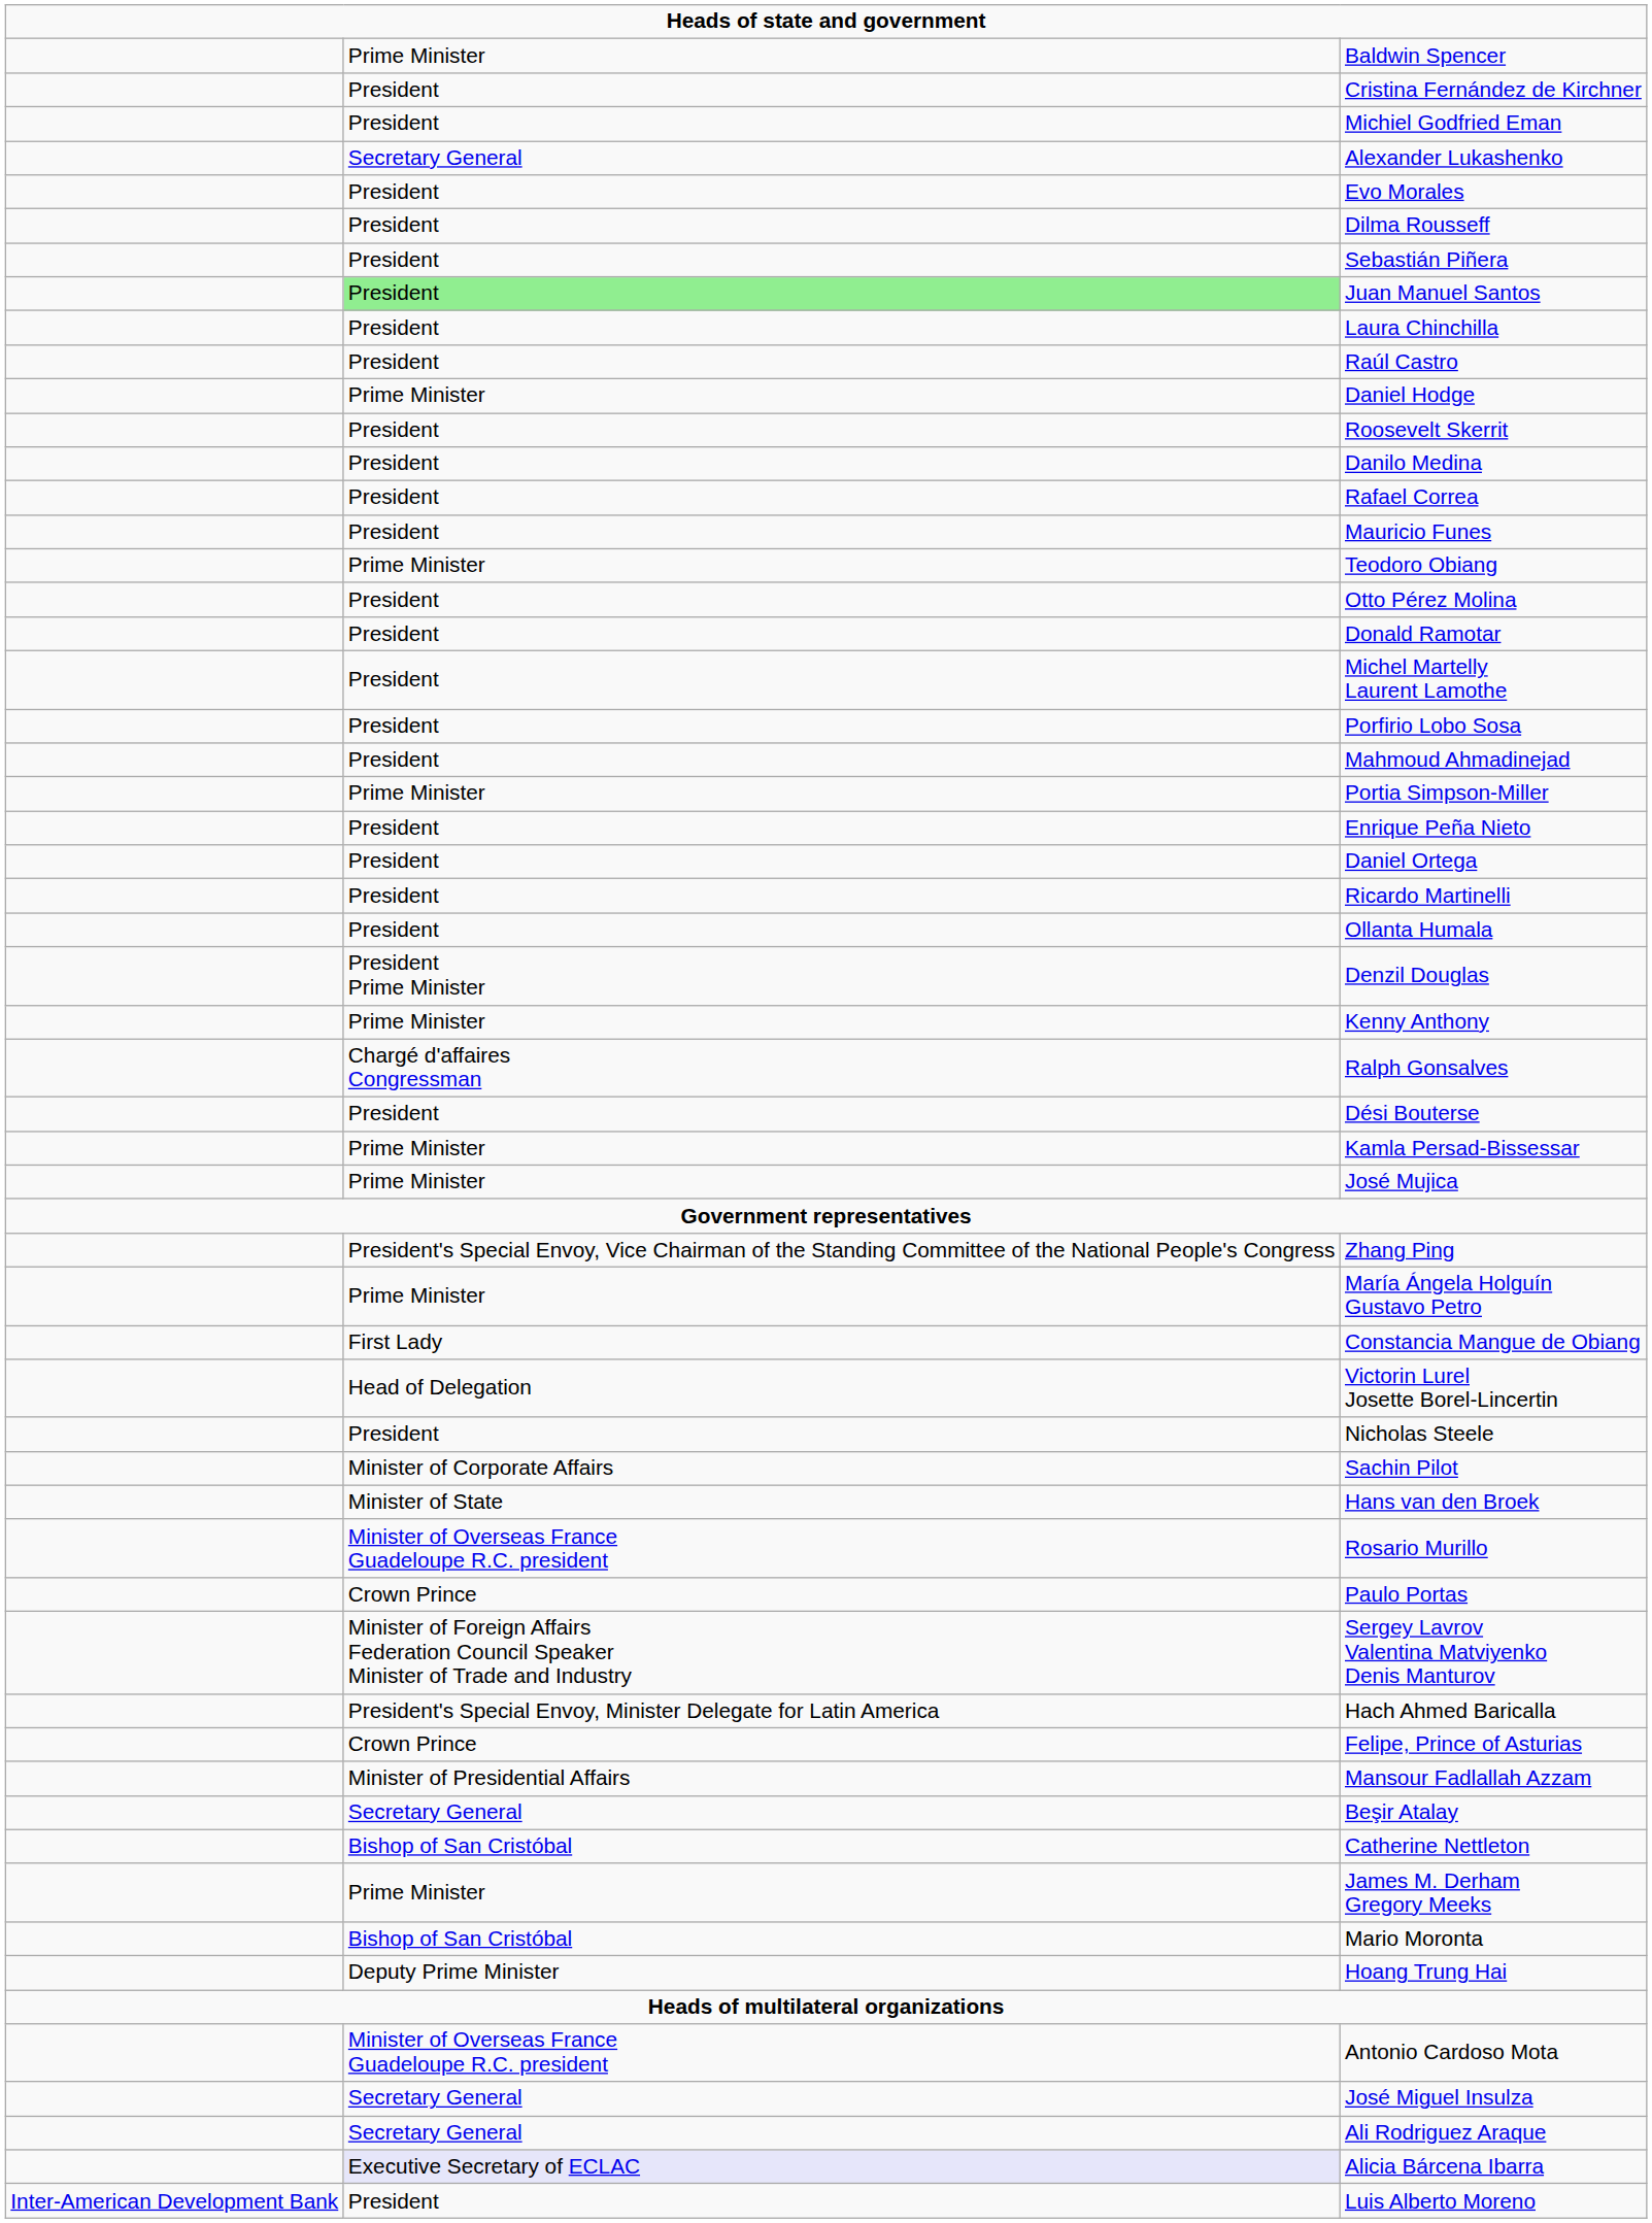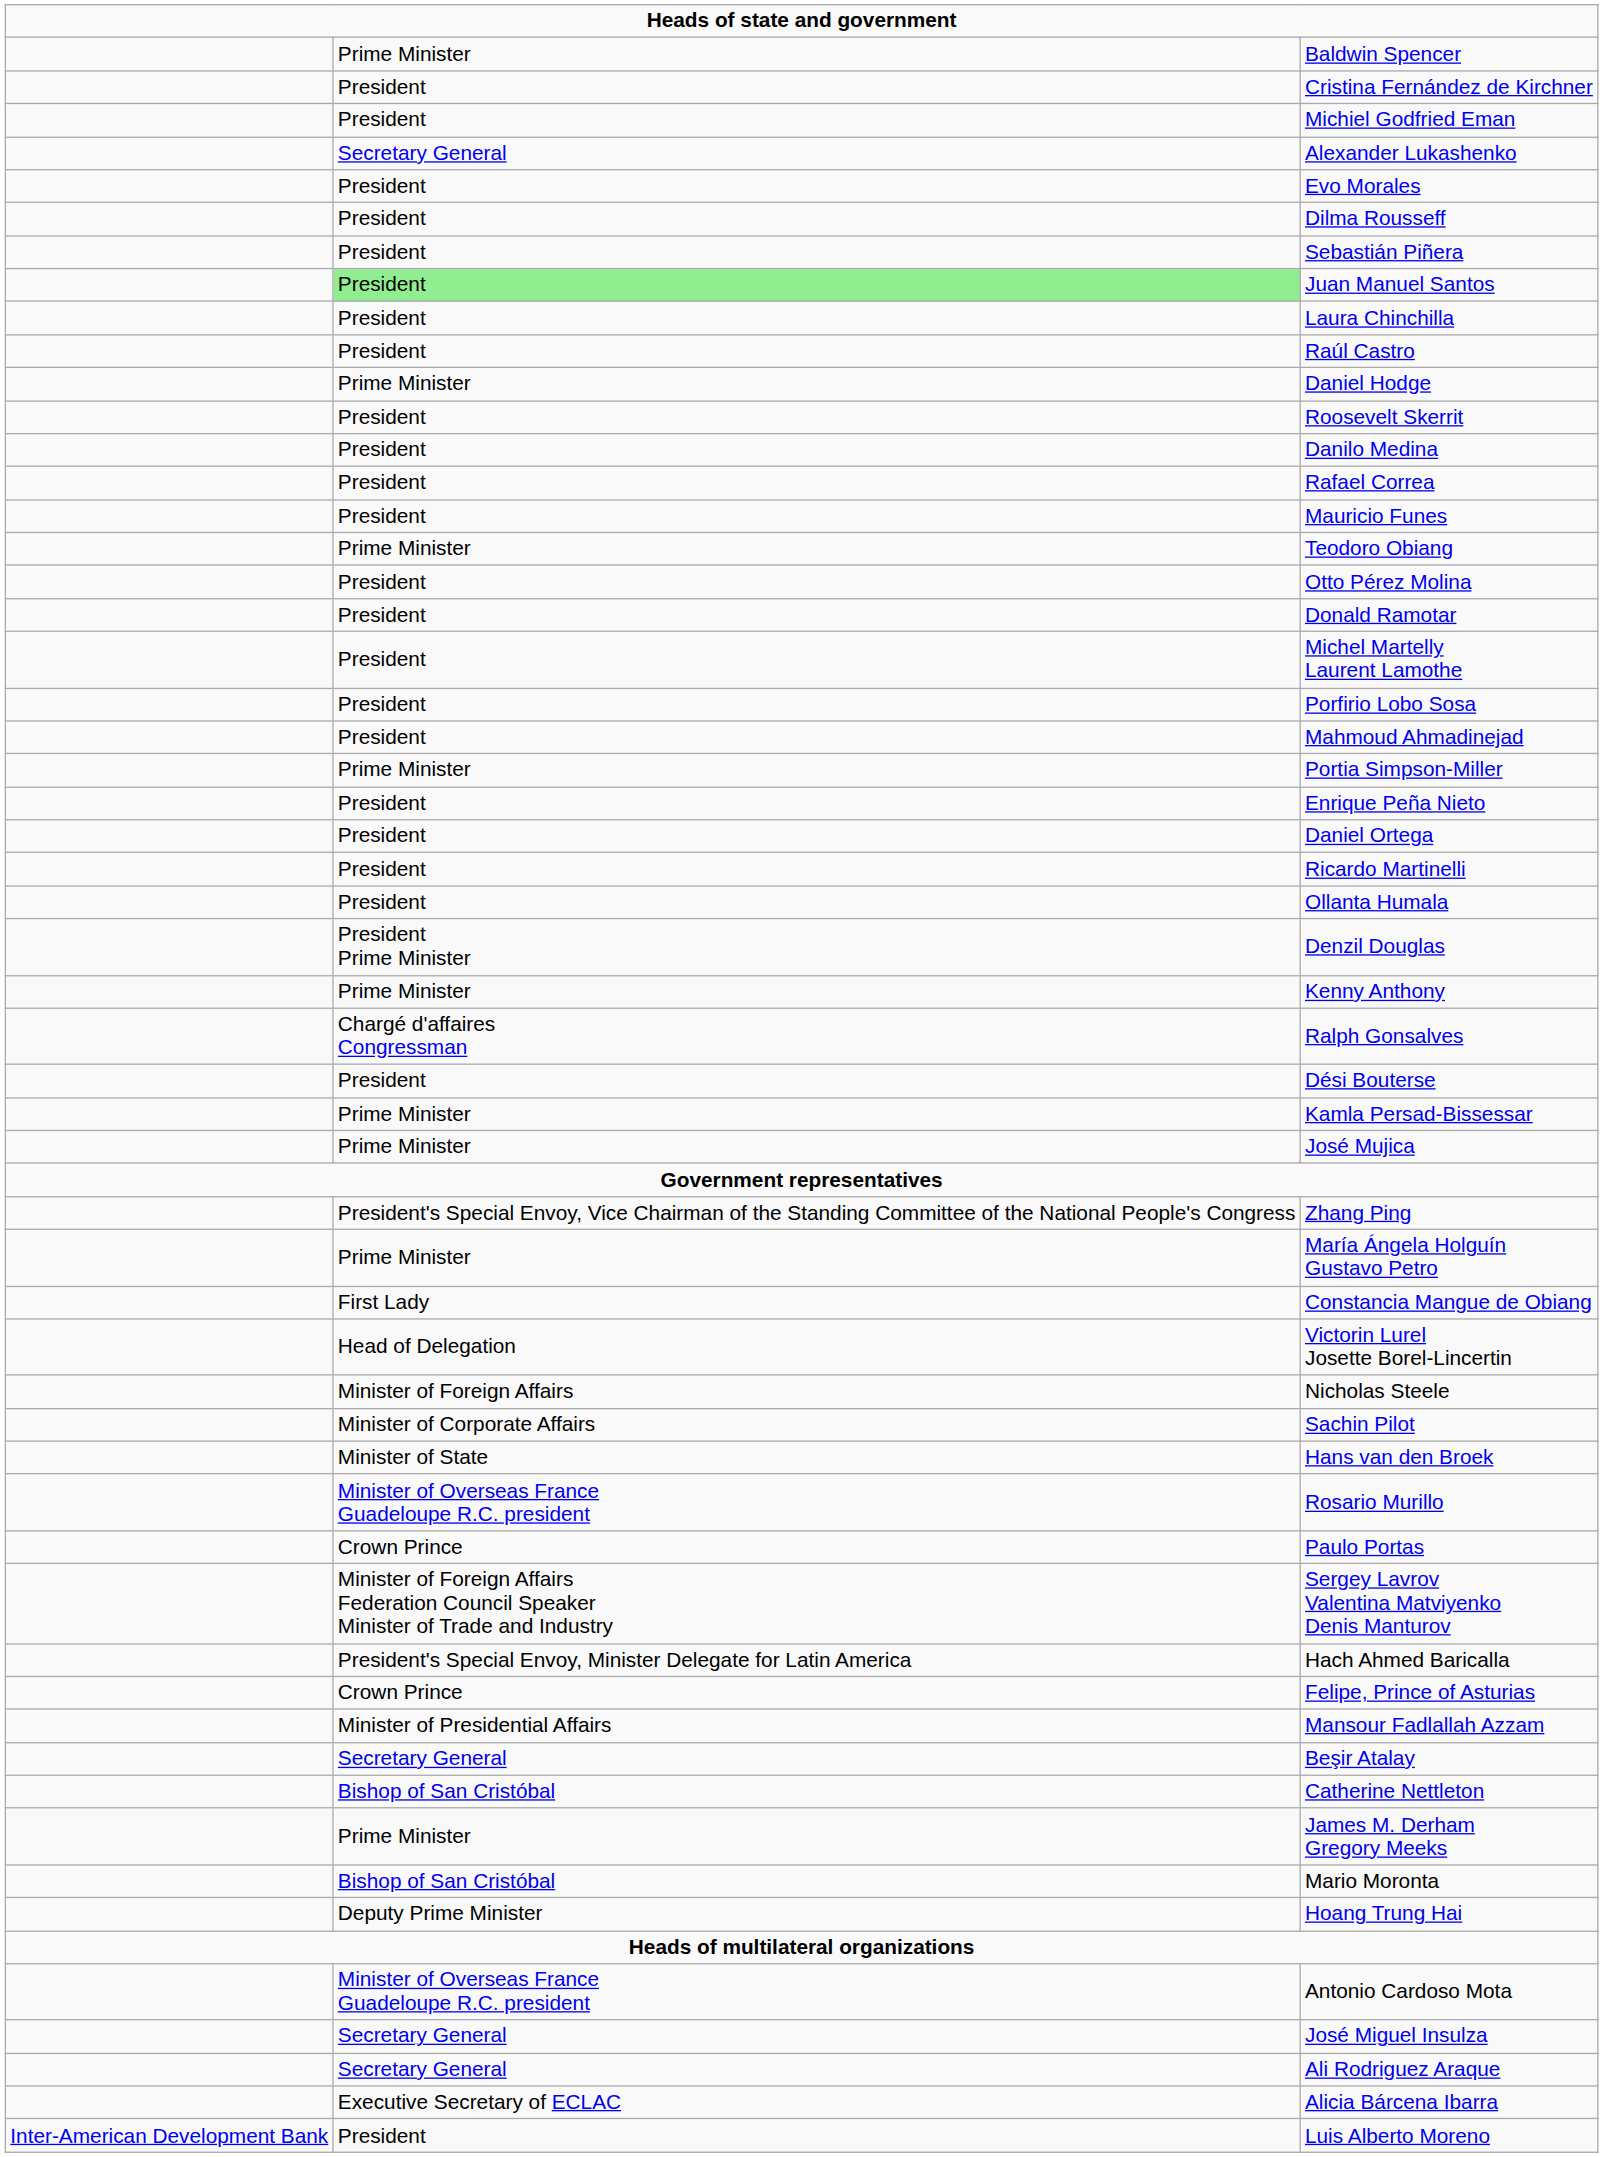Nicholas Steele | column 2: President -> Minister of Foreign Affairs
Alicia Bárcena Ibarra | column 2: lavender background -> no background
